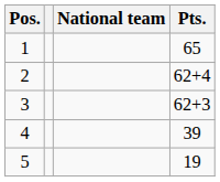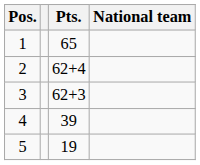columns swapped: National team <-> Pts.
